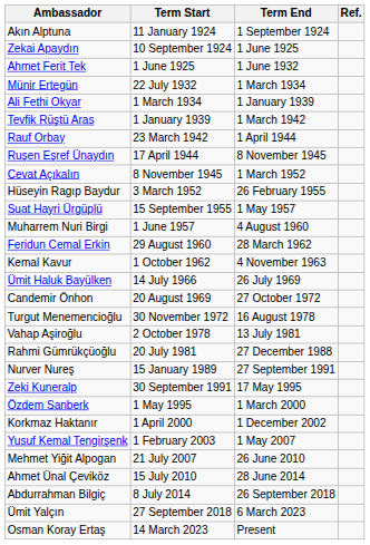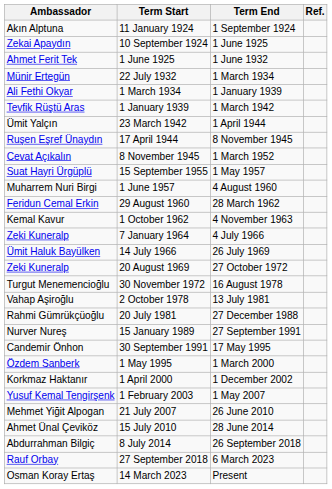23 March 1942 | Ambassador: Rauf Orbay -> Ümit Yalçın
- row: Hüseyin Ragıp Baydur | 3 March 1952 | 26 February 1955
+ row: Zeki Kuneralp | 7 January 1964 | 4 July 1966
20 August 1969 | Ambassador: Candemir Önhon -> Zeki Kuneralp
30 September 1991 | Ambassador: Zeki Kuneralp -> Candemir Önhon
27 September 2018 | Ambassador: Ümit Yalçın -> Rauf Orbay
